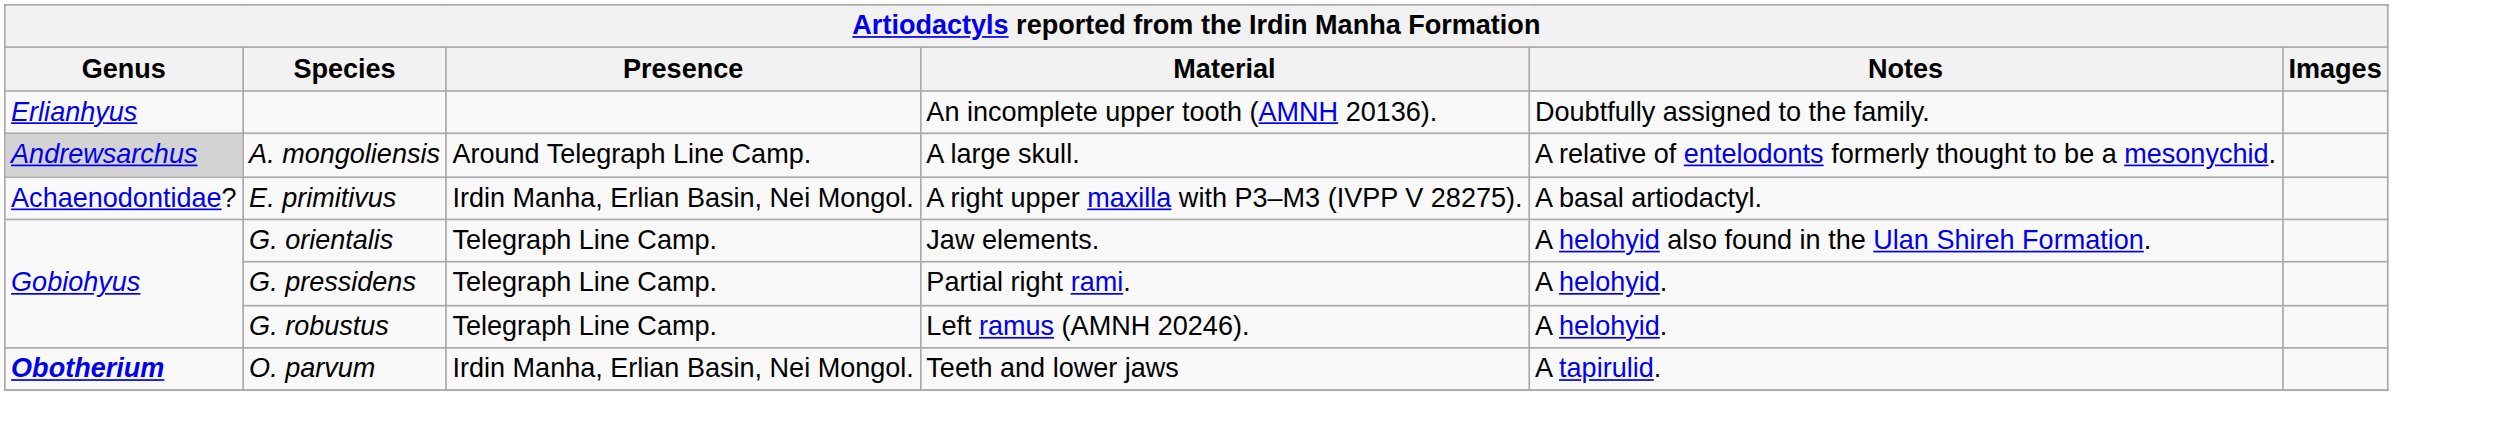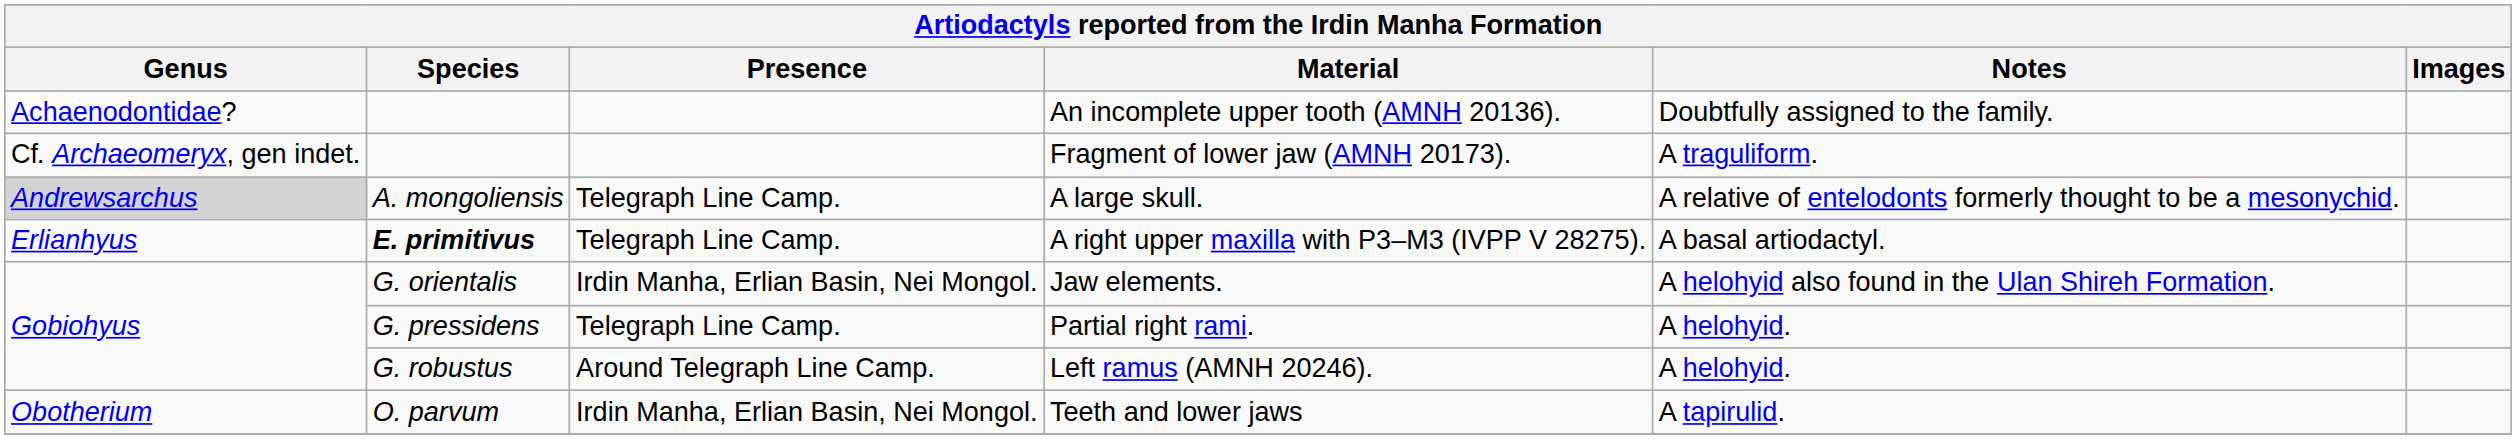An incomplete upper tooth (AMNH 20136). | Genus: Erlianhyus -> Achaenodontidae?
+ row: Cf. Archaeomeryx, gen indet. | Fragment of lower jaw (AMNH 20173). | A traguliform.
A large skull. | Presence: Around Telegraph Line Camp. -> Telegraph Line Camp.
A right upper maxilla with P3–M3 (IVPP V 28275). | Genus: Achaenodontidae? -> Erlianhyus
A right upper maxilla with P3–M3 (IVPP V 28275). | Species: normal -> bold
A right upper maxilla with P3–M3 (IVPP V 28275). | Presence: Irdin Manha, Erlian Basin, Nei Mongol. -> Telegraph Line Camp.
Jaw elements. | Presence: Telegraph Line Camp. -> Irdin Manha, Erlian Basin, Nei Mongol.
Left ramus (AMNH 20246). | Presence: Telegraph Line Camp. -> Around Telegraph Line Camp.
Teeth and lower jaws | Genus: bold -> normal
